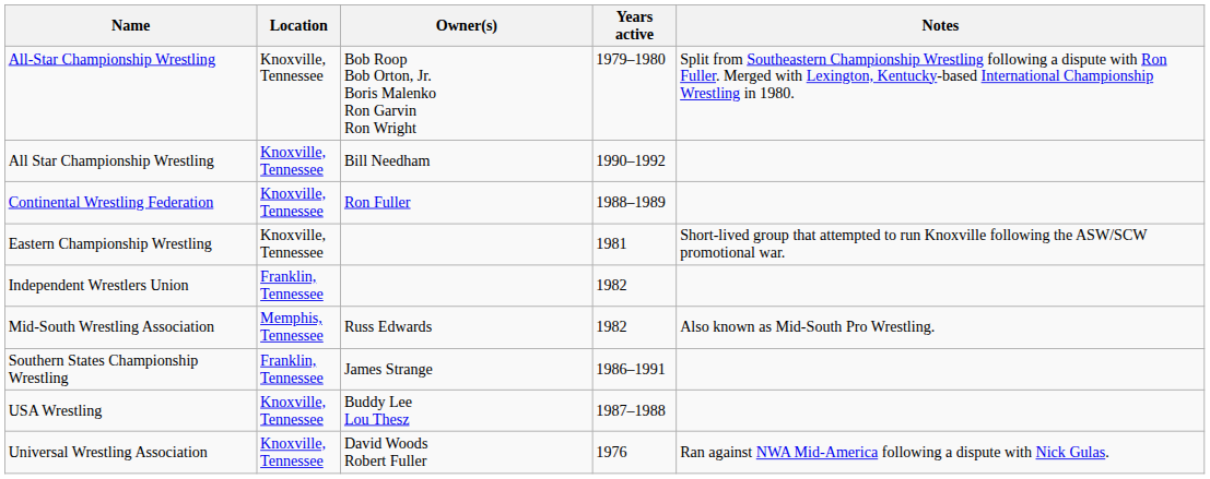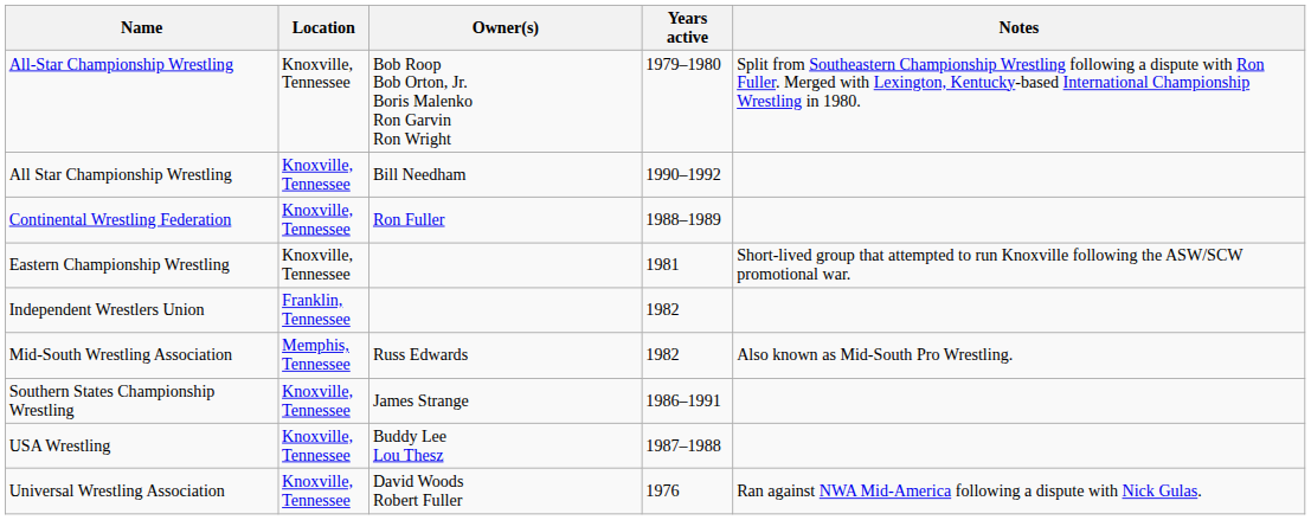Southern States Championship Wrestling | Location: Franklin, Tennessee -> Knoxville, Tennessee
